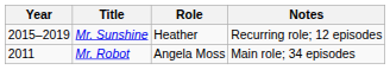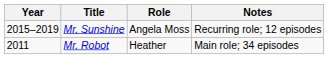Mr. Sunshine | Role: Heather -> Angela Moss
Mr. Robot | Role: Angela Moss -> Heather
